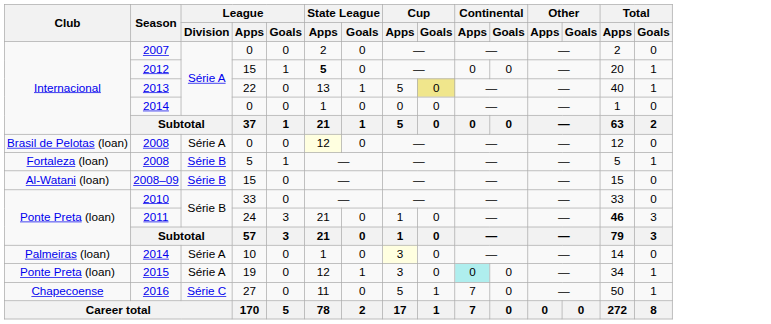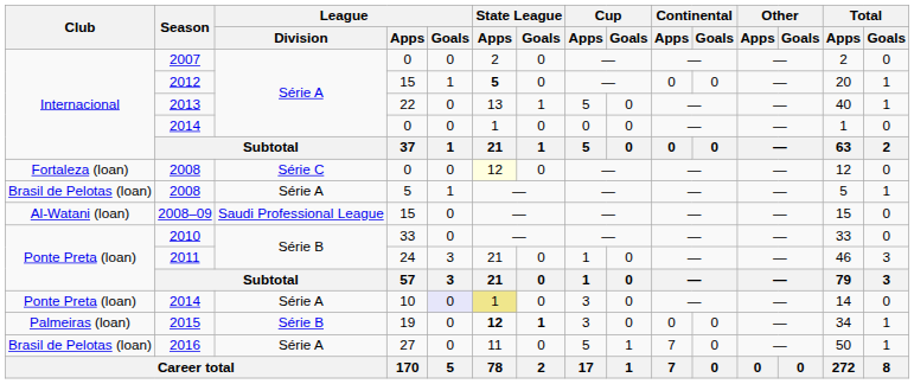2013 | Cup / Goals: khaki background -> no background
2008 / 0 | Club: Brasil de Pelotas (loan) -> Fortaleza (loan)
2008 / 0 | League / Division: Série A -> Série C
2008 / 5 | Club: Fortaleza (loan) -> Brasil de Pelotas (loan)
2008 / 5 | League / Division: Série B -> Série A
2008–09 | League / Division: Série B -> Saudi Professional League
2011 | Total / Apps: bold -> normal
2014 / 10 | Club: Palmeiras (loan) -> Ponte Preta (loan)
2014 / 10 | League / Goals: no background -> lavender background
2014 / 10 | State League / Apps: no background -> khaki background
2014 / 10 | Cup / Apps: lightyellow background -> no background
2015 | Club: Ponte Preta (loan) -> Palmeiras (loan)
2015 | League / Division: Série A -> Série B
2015 | State League / Apps: normal -> bold
2015 | State League / Goals: normal -> bold
2015 | Continental / Apps: paleturquoise background -> no background
2016 | Club: Chapecoense -> Brasil de Pelotas (loan)
2016 | League / Division: Série C -> Série A
